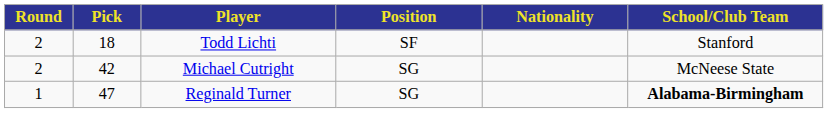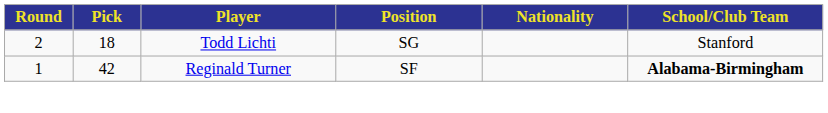Todd Lichti | Position: SF -> SG
- row: 2 | 42 | Michael Cutright | SG | McNeese State
Reginald Turner | Pick: 47 -> 42
Reginald Turner | Position: SG -> SF
